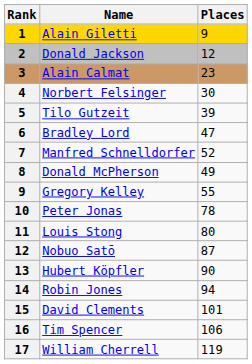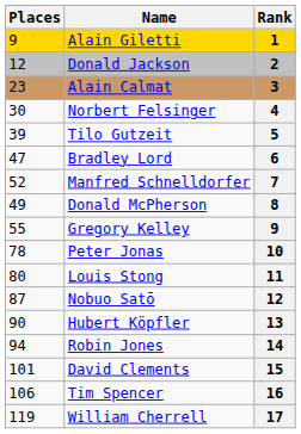columns swapped: Rank <-> Places
